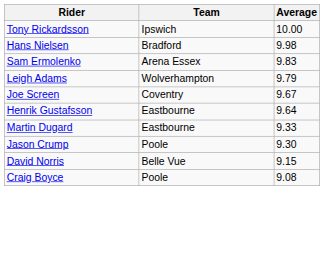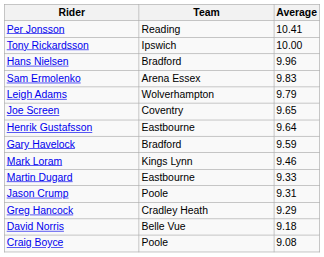+ row: Per Jonsson | Reading | 10.41
Hans Nielsen | Average: 9.98 -> 9.96
Joe Screen | Average: 9.67 -> 9.65
+ row: Gary Havelock | Bradford | 9.59
+ row: Mark Loram | Kings Lynn | 9.46
Jason Crump | Average: 9.30 -> 9.31
+ row: Greg Hancock | Cradley Heath | 9.29
David Norris | Average: 9.15 -> 9.18
